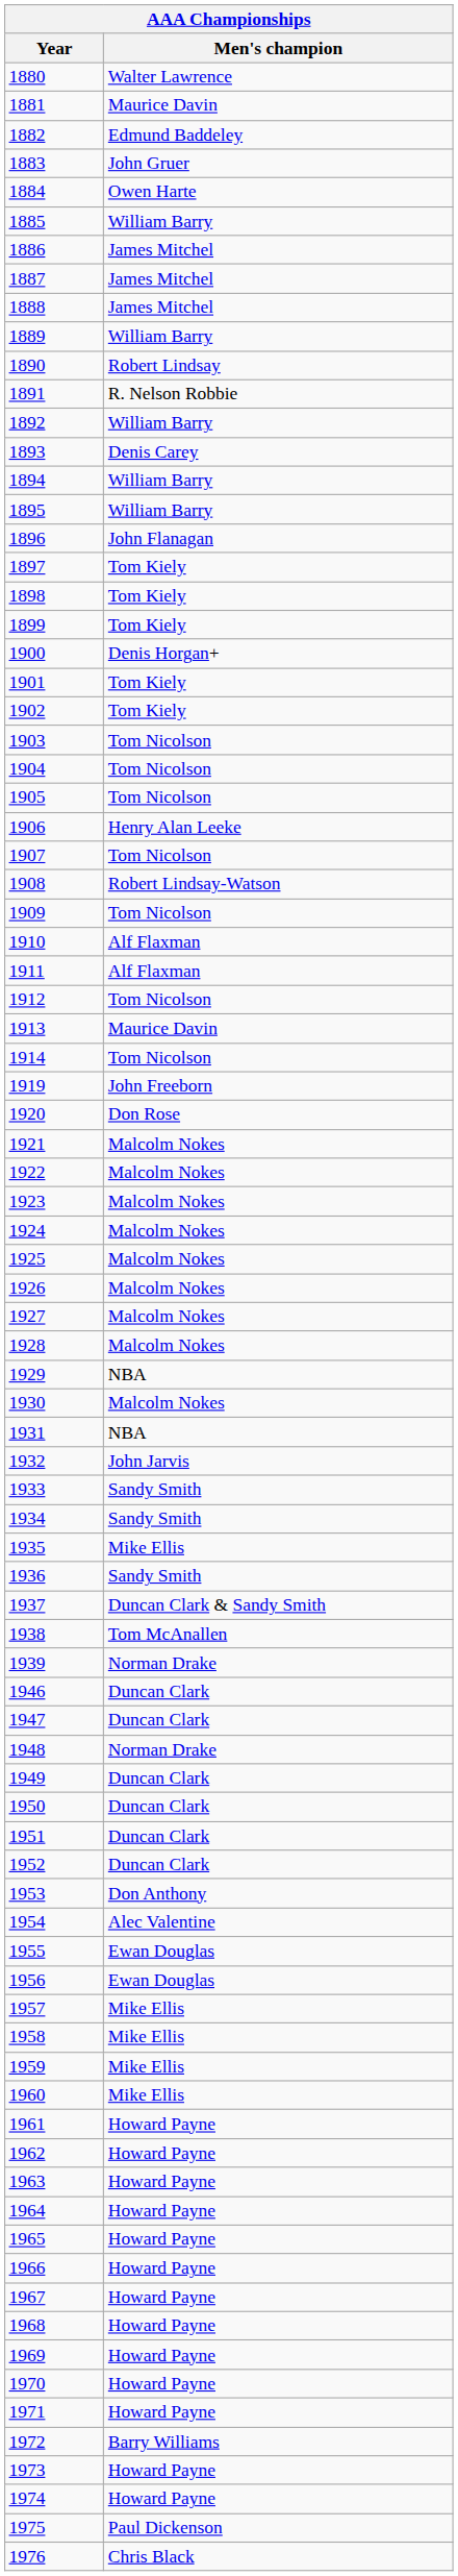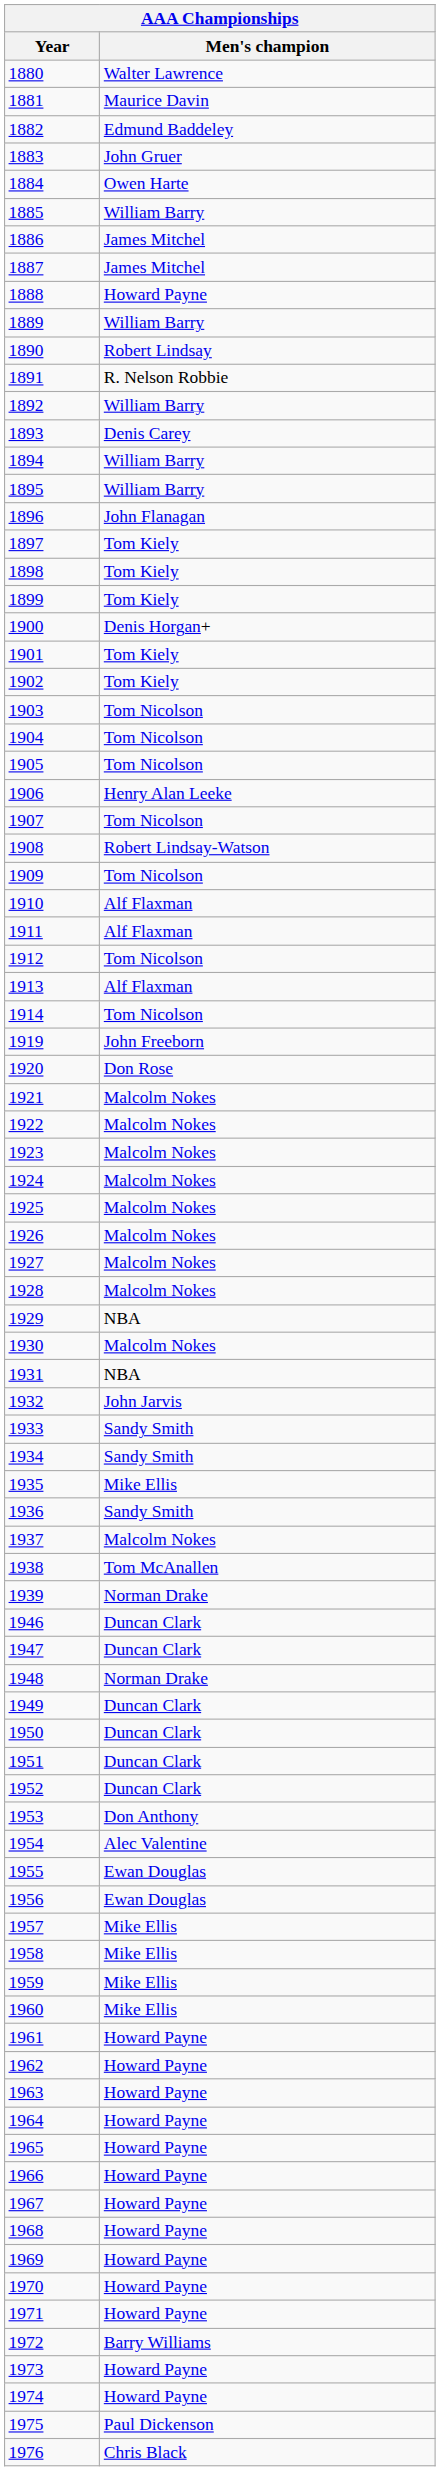1888 | Men's champion: James Mitchel -> Howard Payne
1913 | Men's champion: Maurice Davin -> Alf Flaxman
1937 | Men's champion: Duncan Clark & Sandy Smith -> Malcolm Nokes
